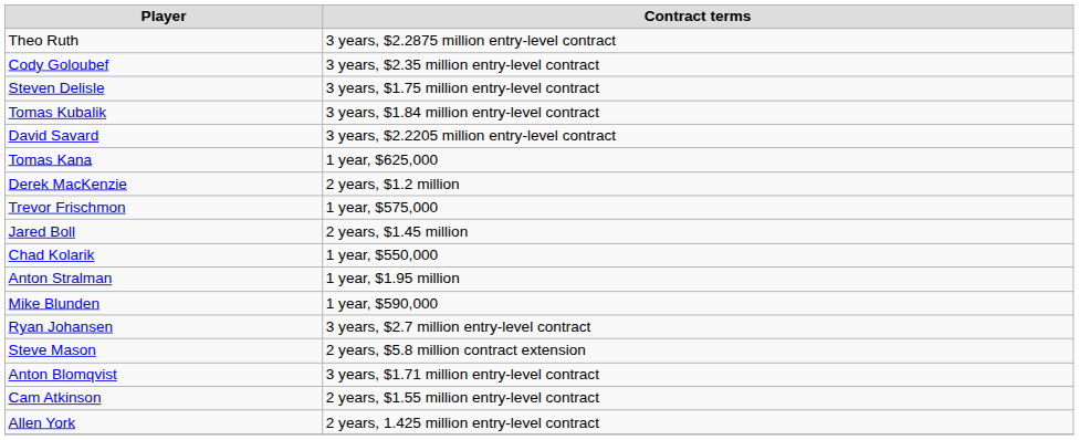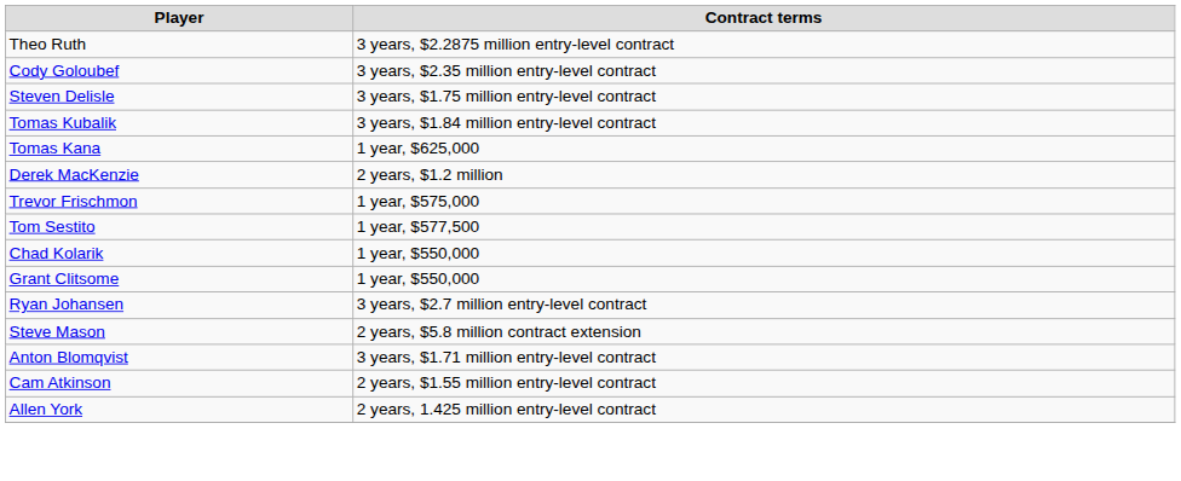- row: David Savard | 3 years, $2.2205 million entry-level contract
- row: Jared Boll | 2 years, $1.45 million
+ row: Tom Sestito | 1 year, $577,500
+ row: Grant Clitsome | 1 year, $550,000
- row: Anton Stralman | 1 year, $1.95 million
- row: Mike Blunden | 1 year, $590,000
